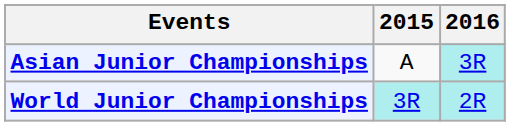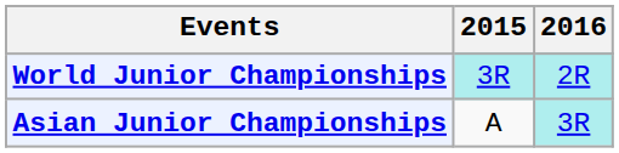rows swapped: Asian Junior Championships <-> World Junior Championships
